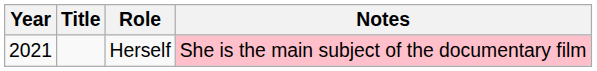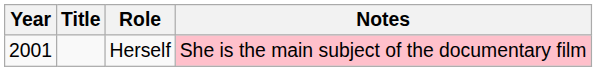Herself | Year: 2021 -> 2001
